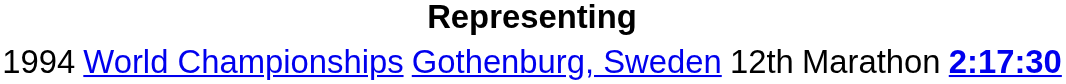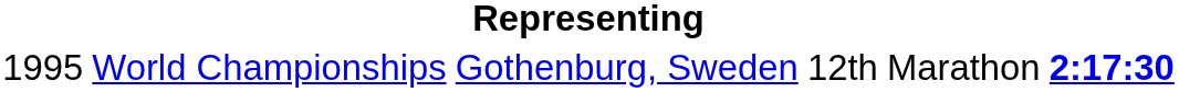World Championships | column 1: 1994 -> 1995
